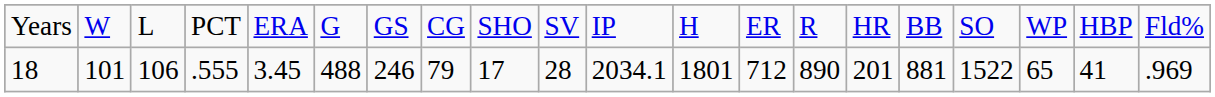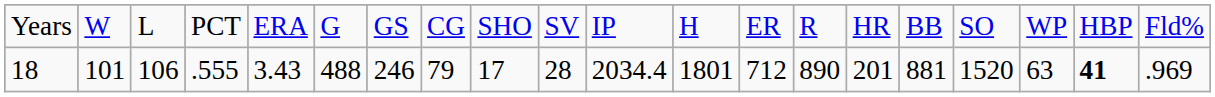18 | column 5: 3.45 -> 3.43
18 | column 11: 2034.1 -> 2034.4
18 | column 17: 1522 -> 1520
18 | column 18: 65 -> 63
18 | column 19: normal -> bold
